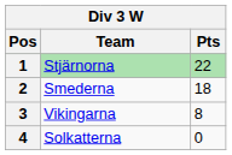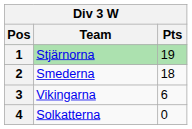1 | Pts: 22 -> 19
3 | Pts: 8 -> 6
